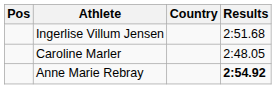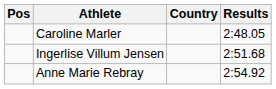rows swapped: Caroline Marler <-> Ingerlise Villum Jensen
Anne Marie Rebray | Results: bold -> normal
